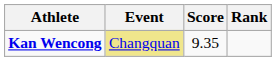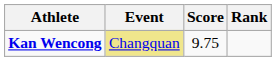Kan Wencong | Score: 9.35 -> 9.75
